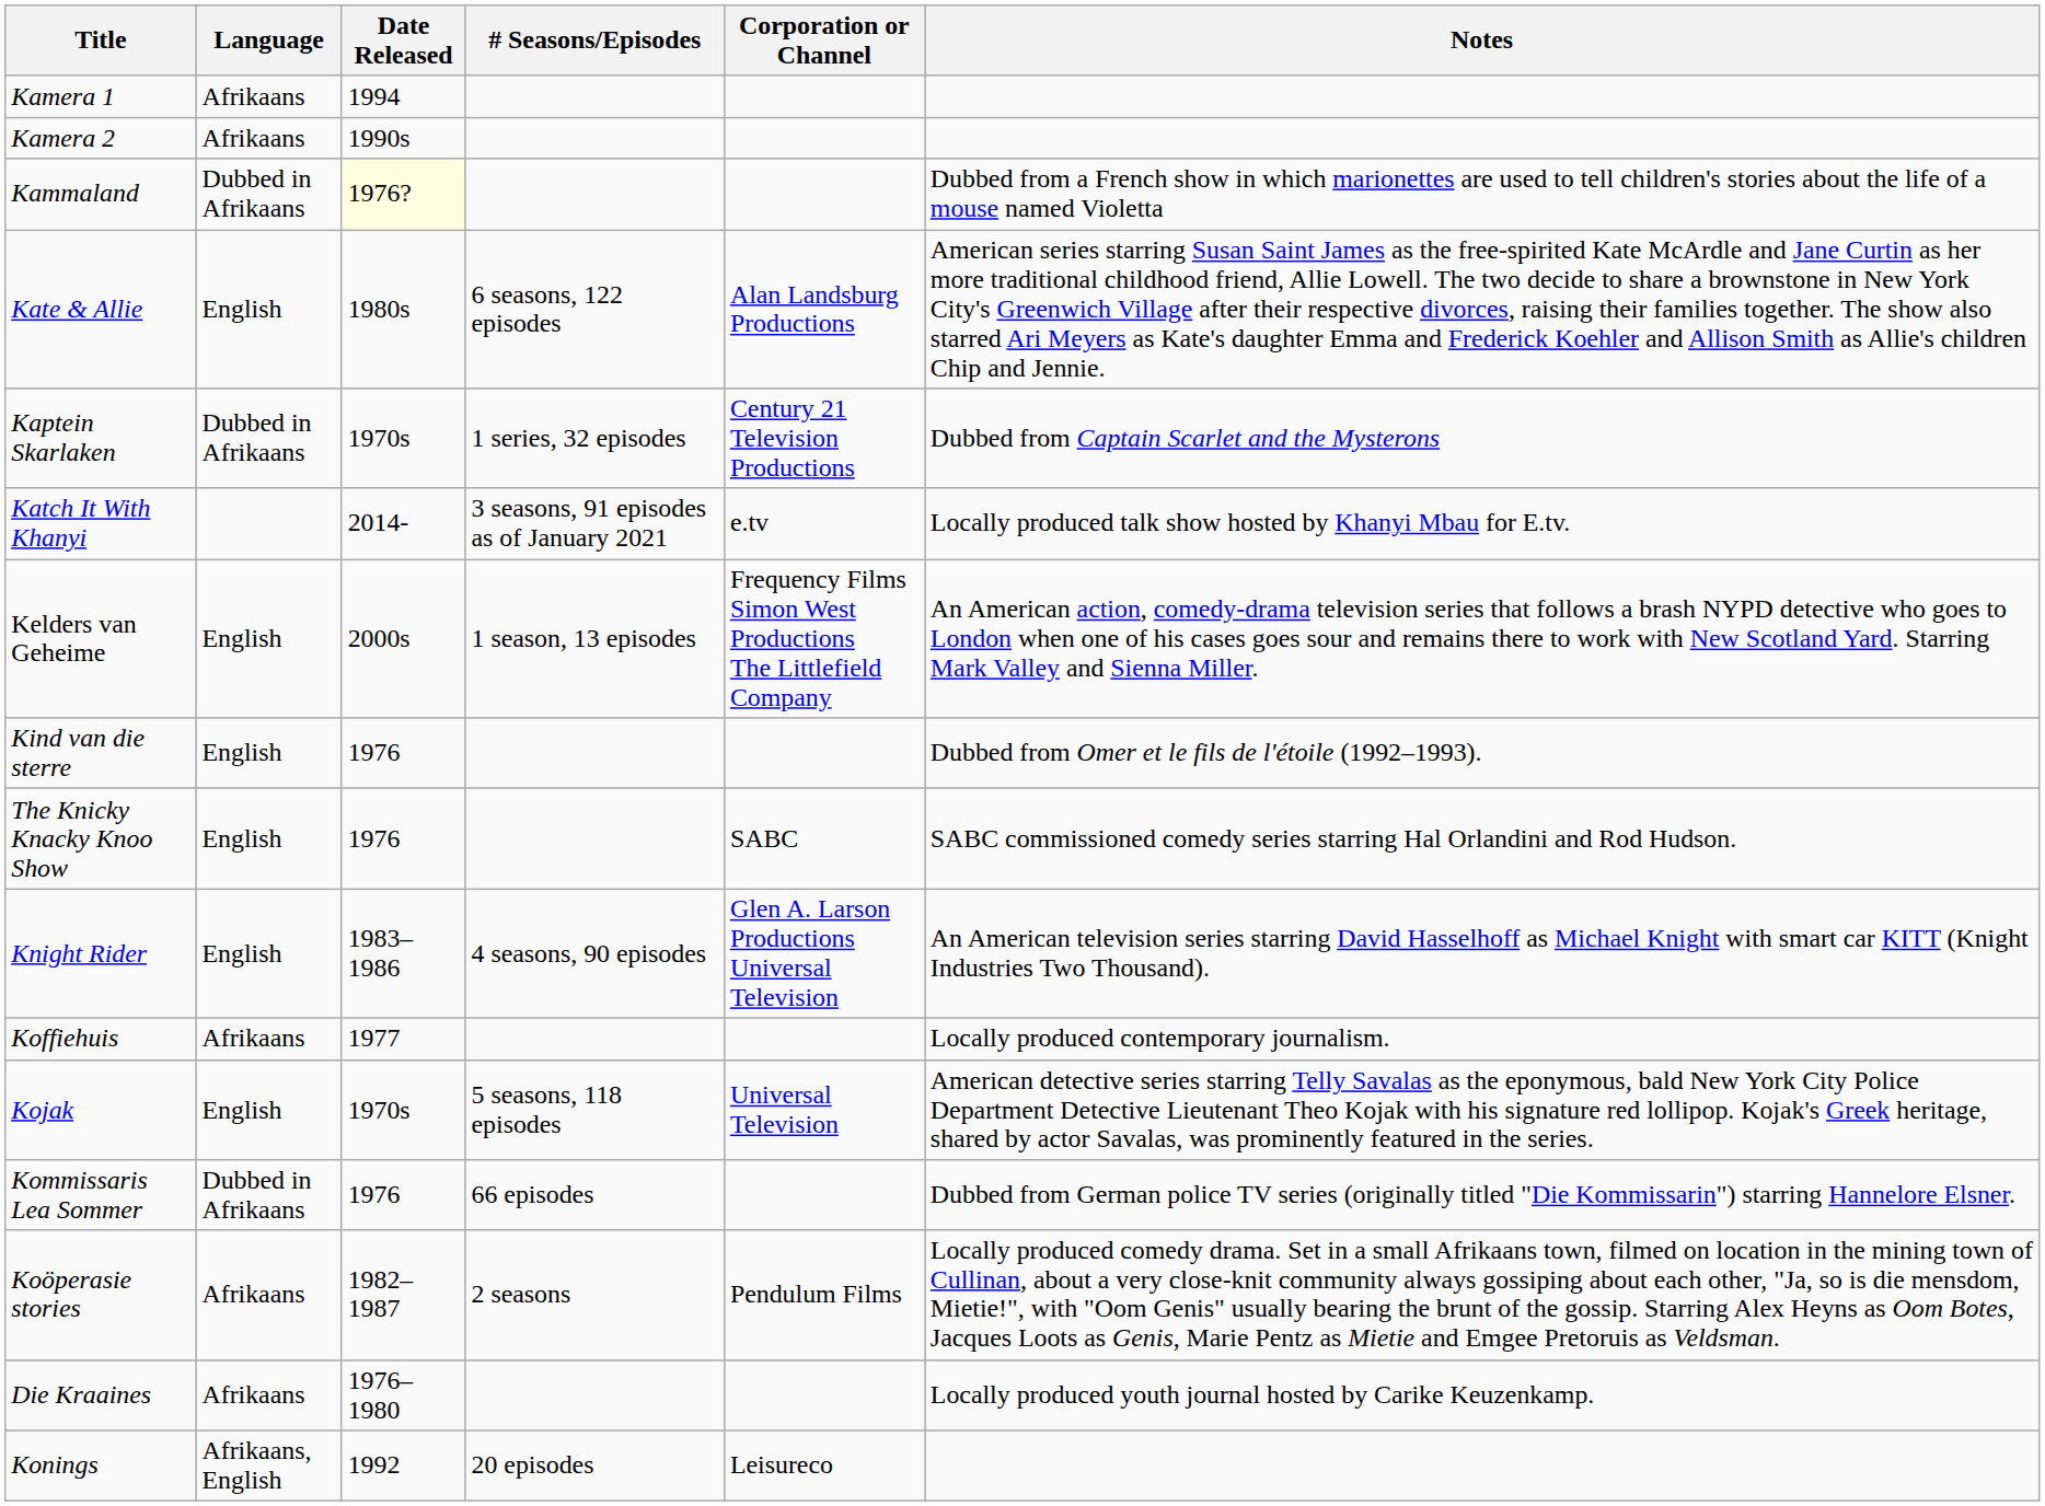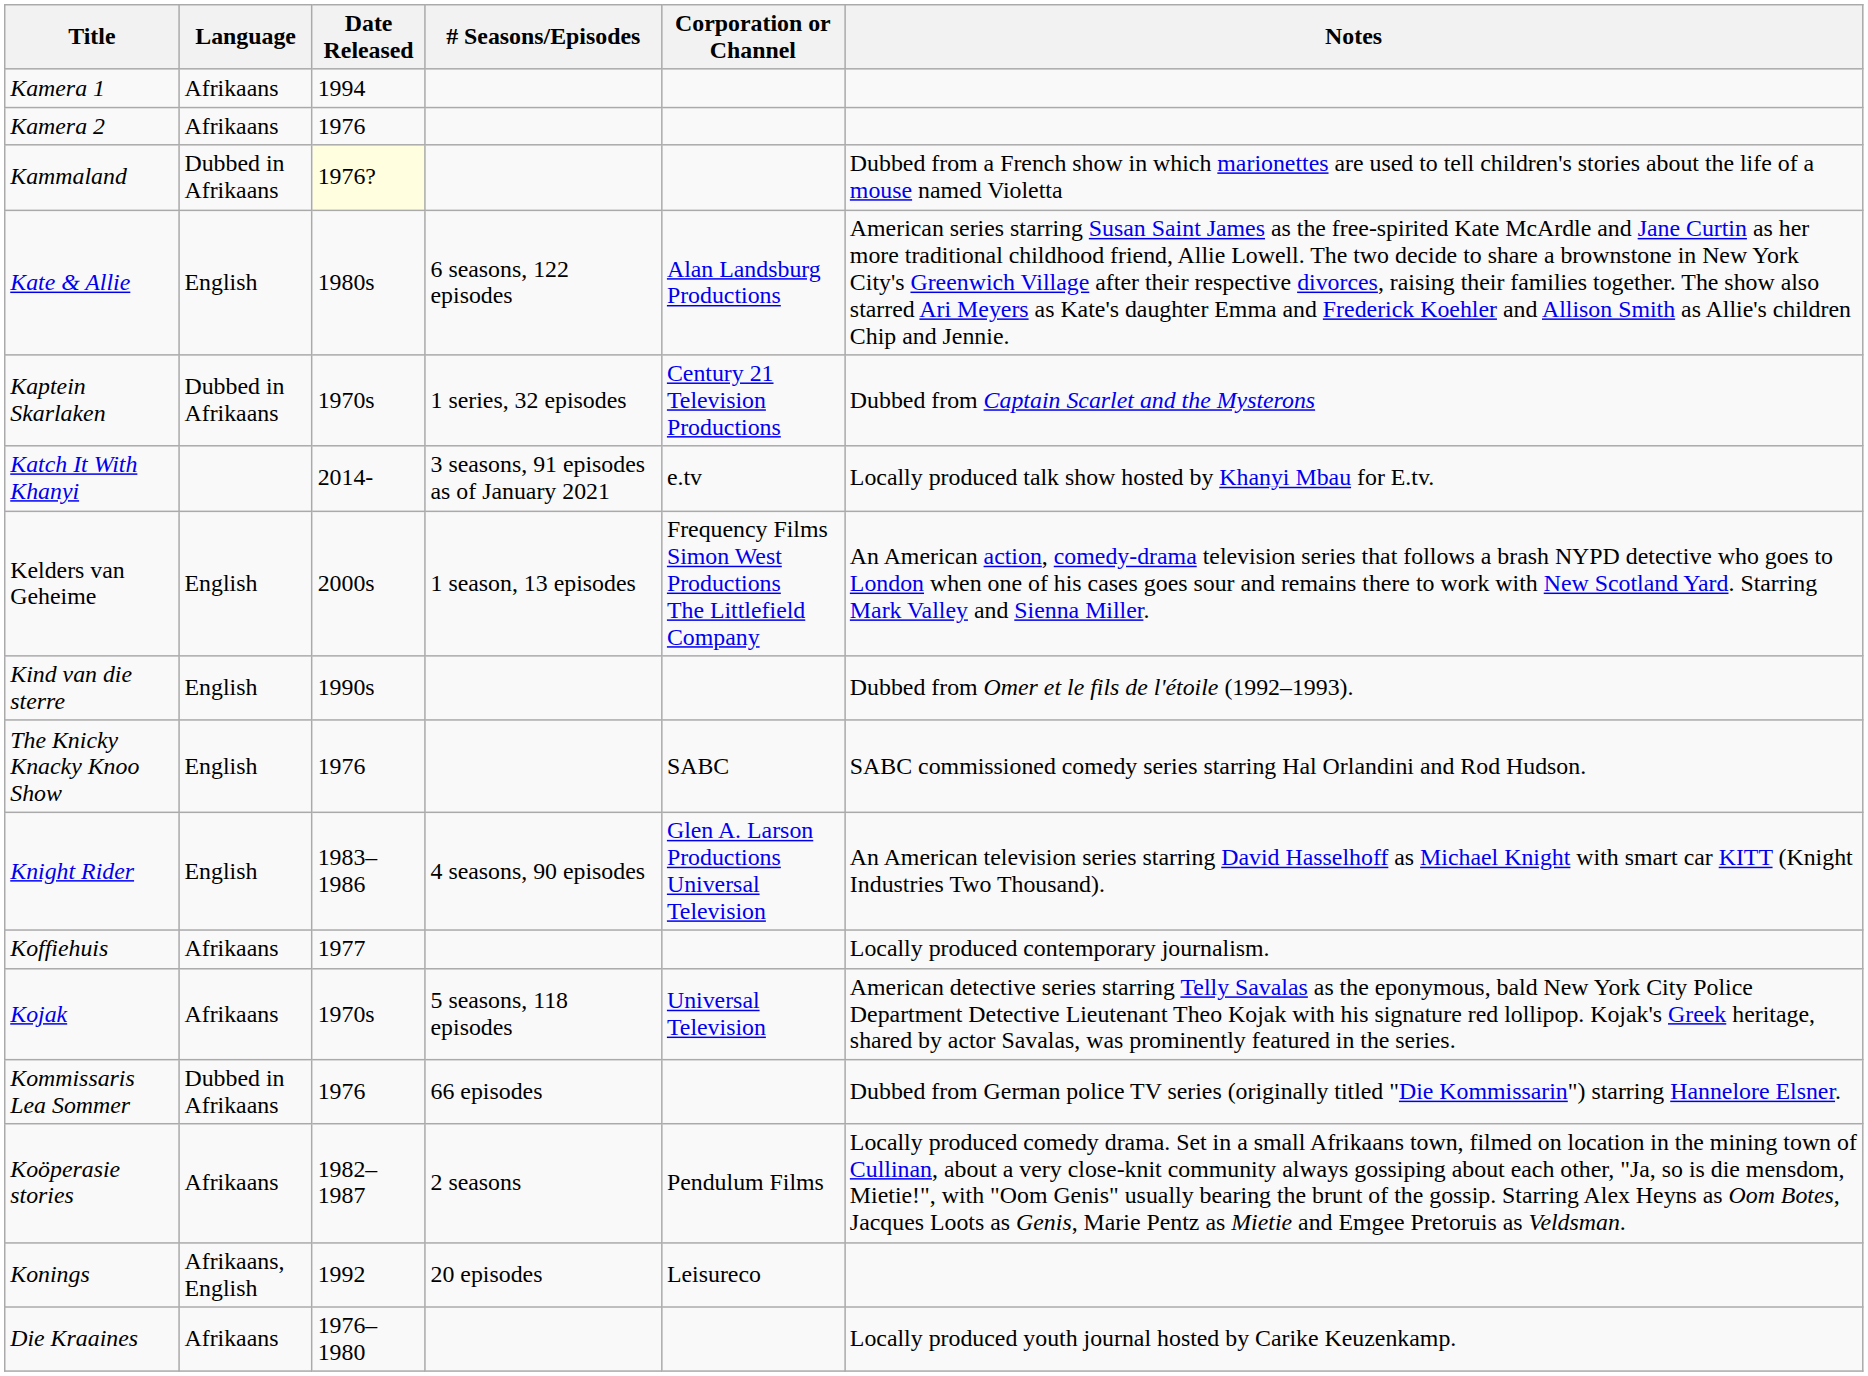Kamera 2 | Date Released: 1990s -> 1976
Kind van die sterre | Date Released: 1976 -> 1990s
Kojak | Language: English -> Afrikaans
rows swapped: Die Kraaines <-> Konings
